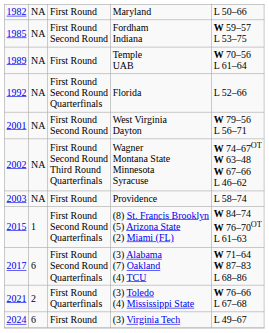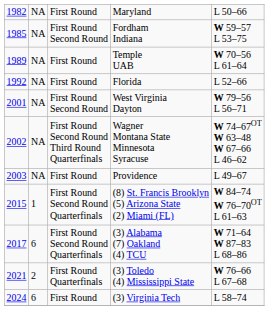Florida | column 3: First Round Second Round Quarterfinals -> First Round
Providence | column 5: L 58–74 -> L 49–67
(3) Virginia Tech | column 5: L 49–67 -> L 58–74
